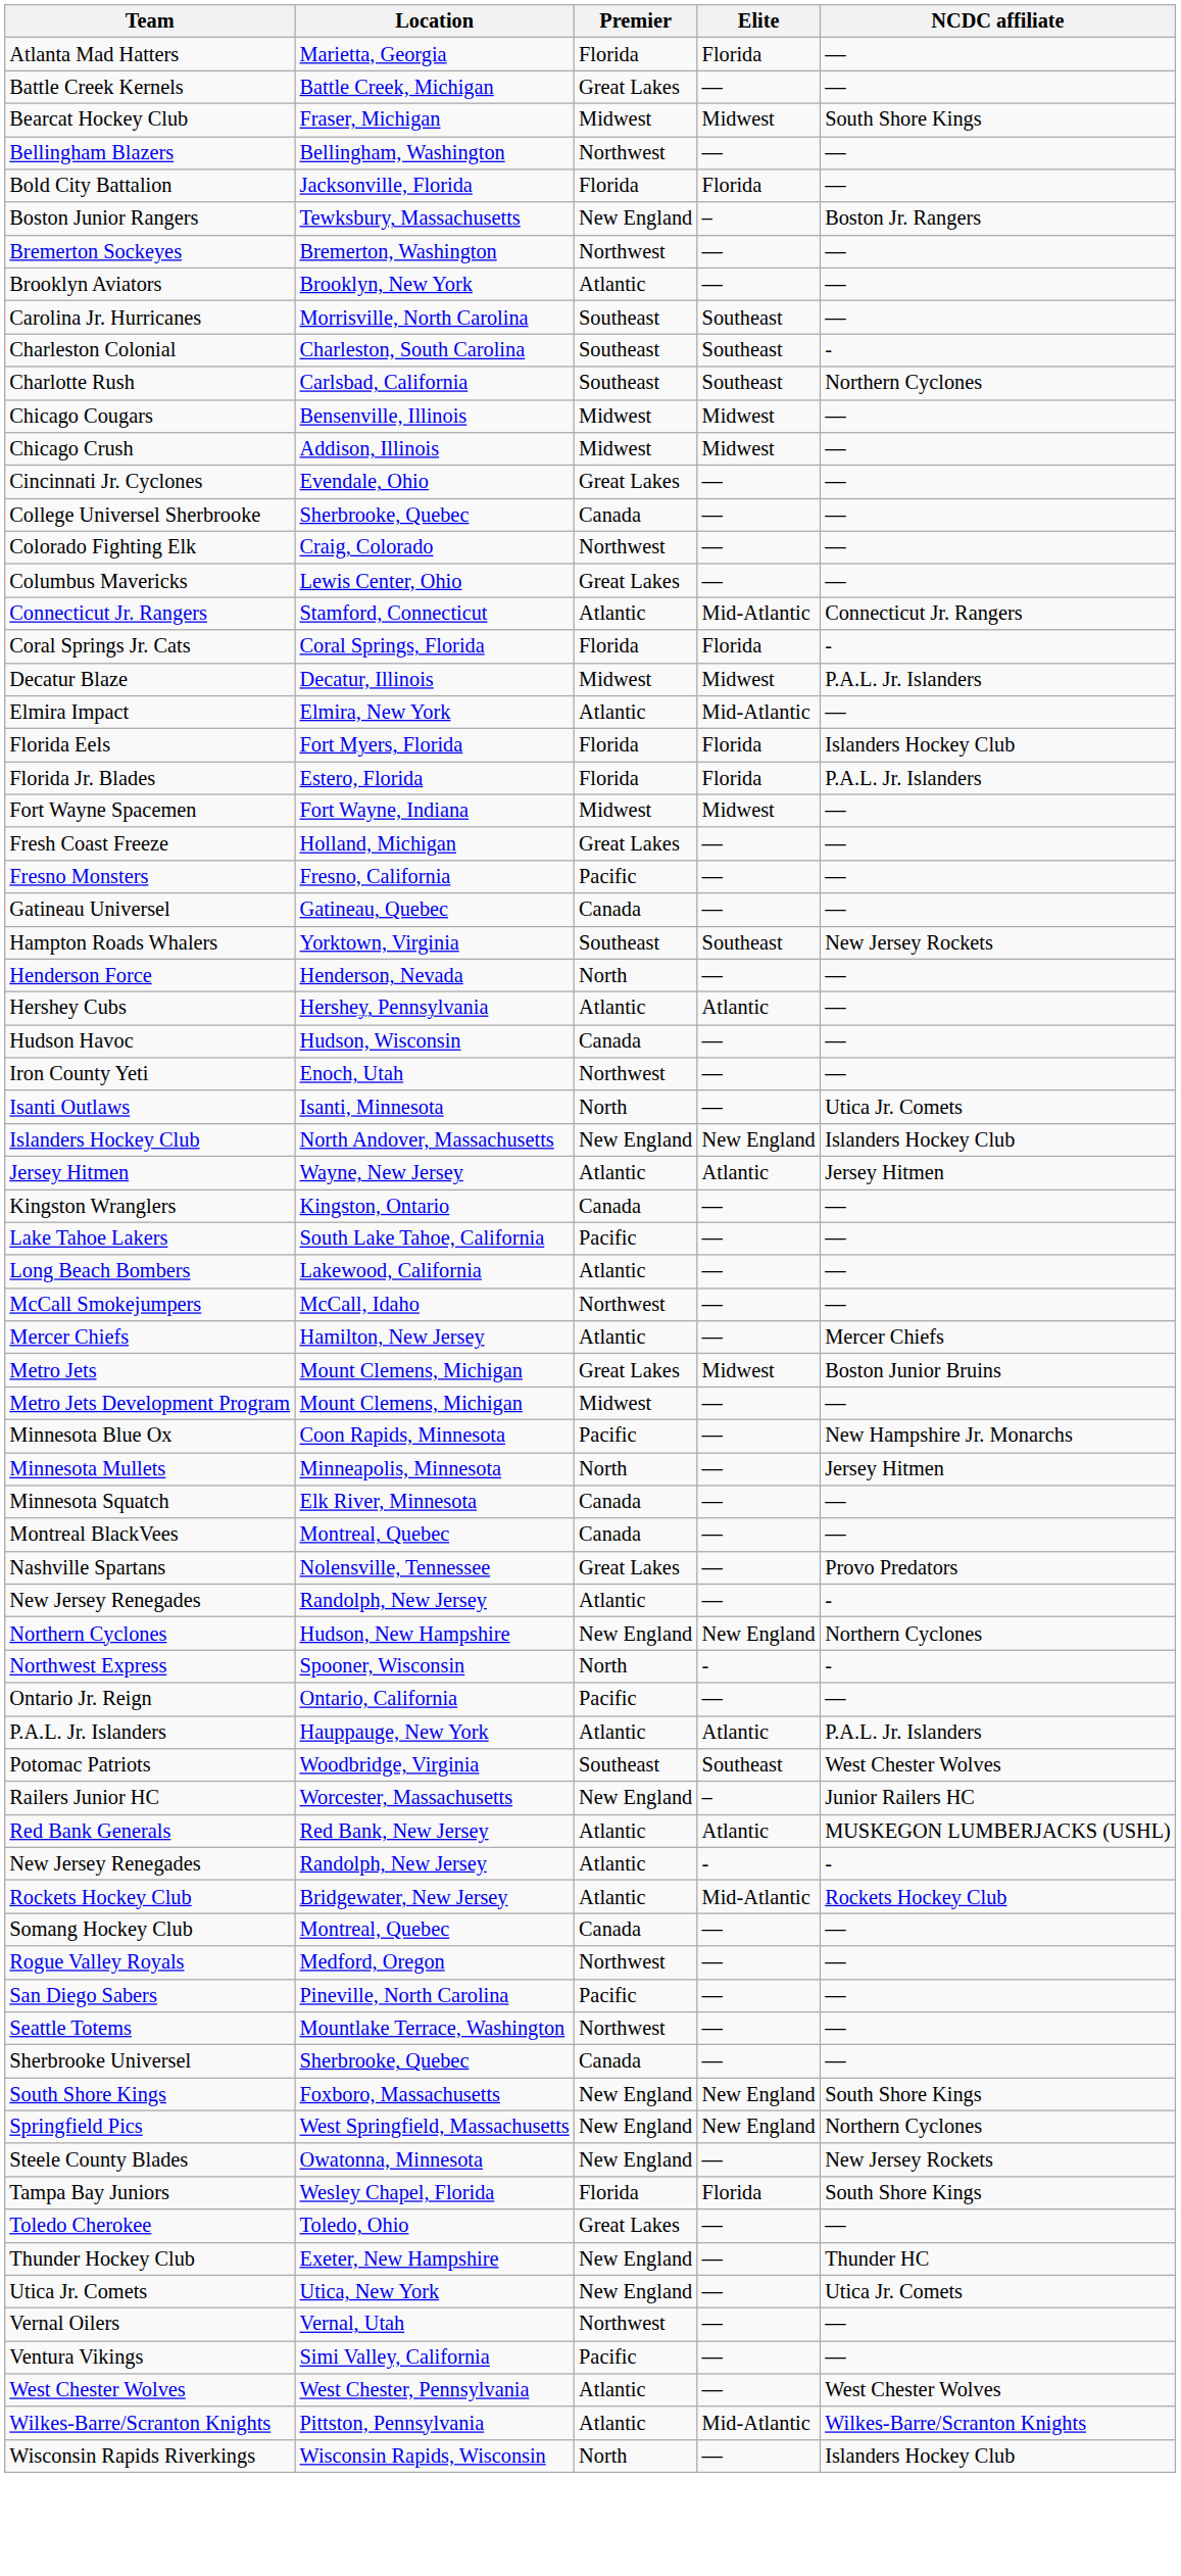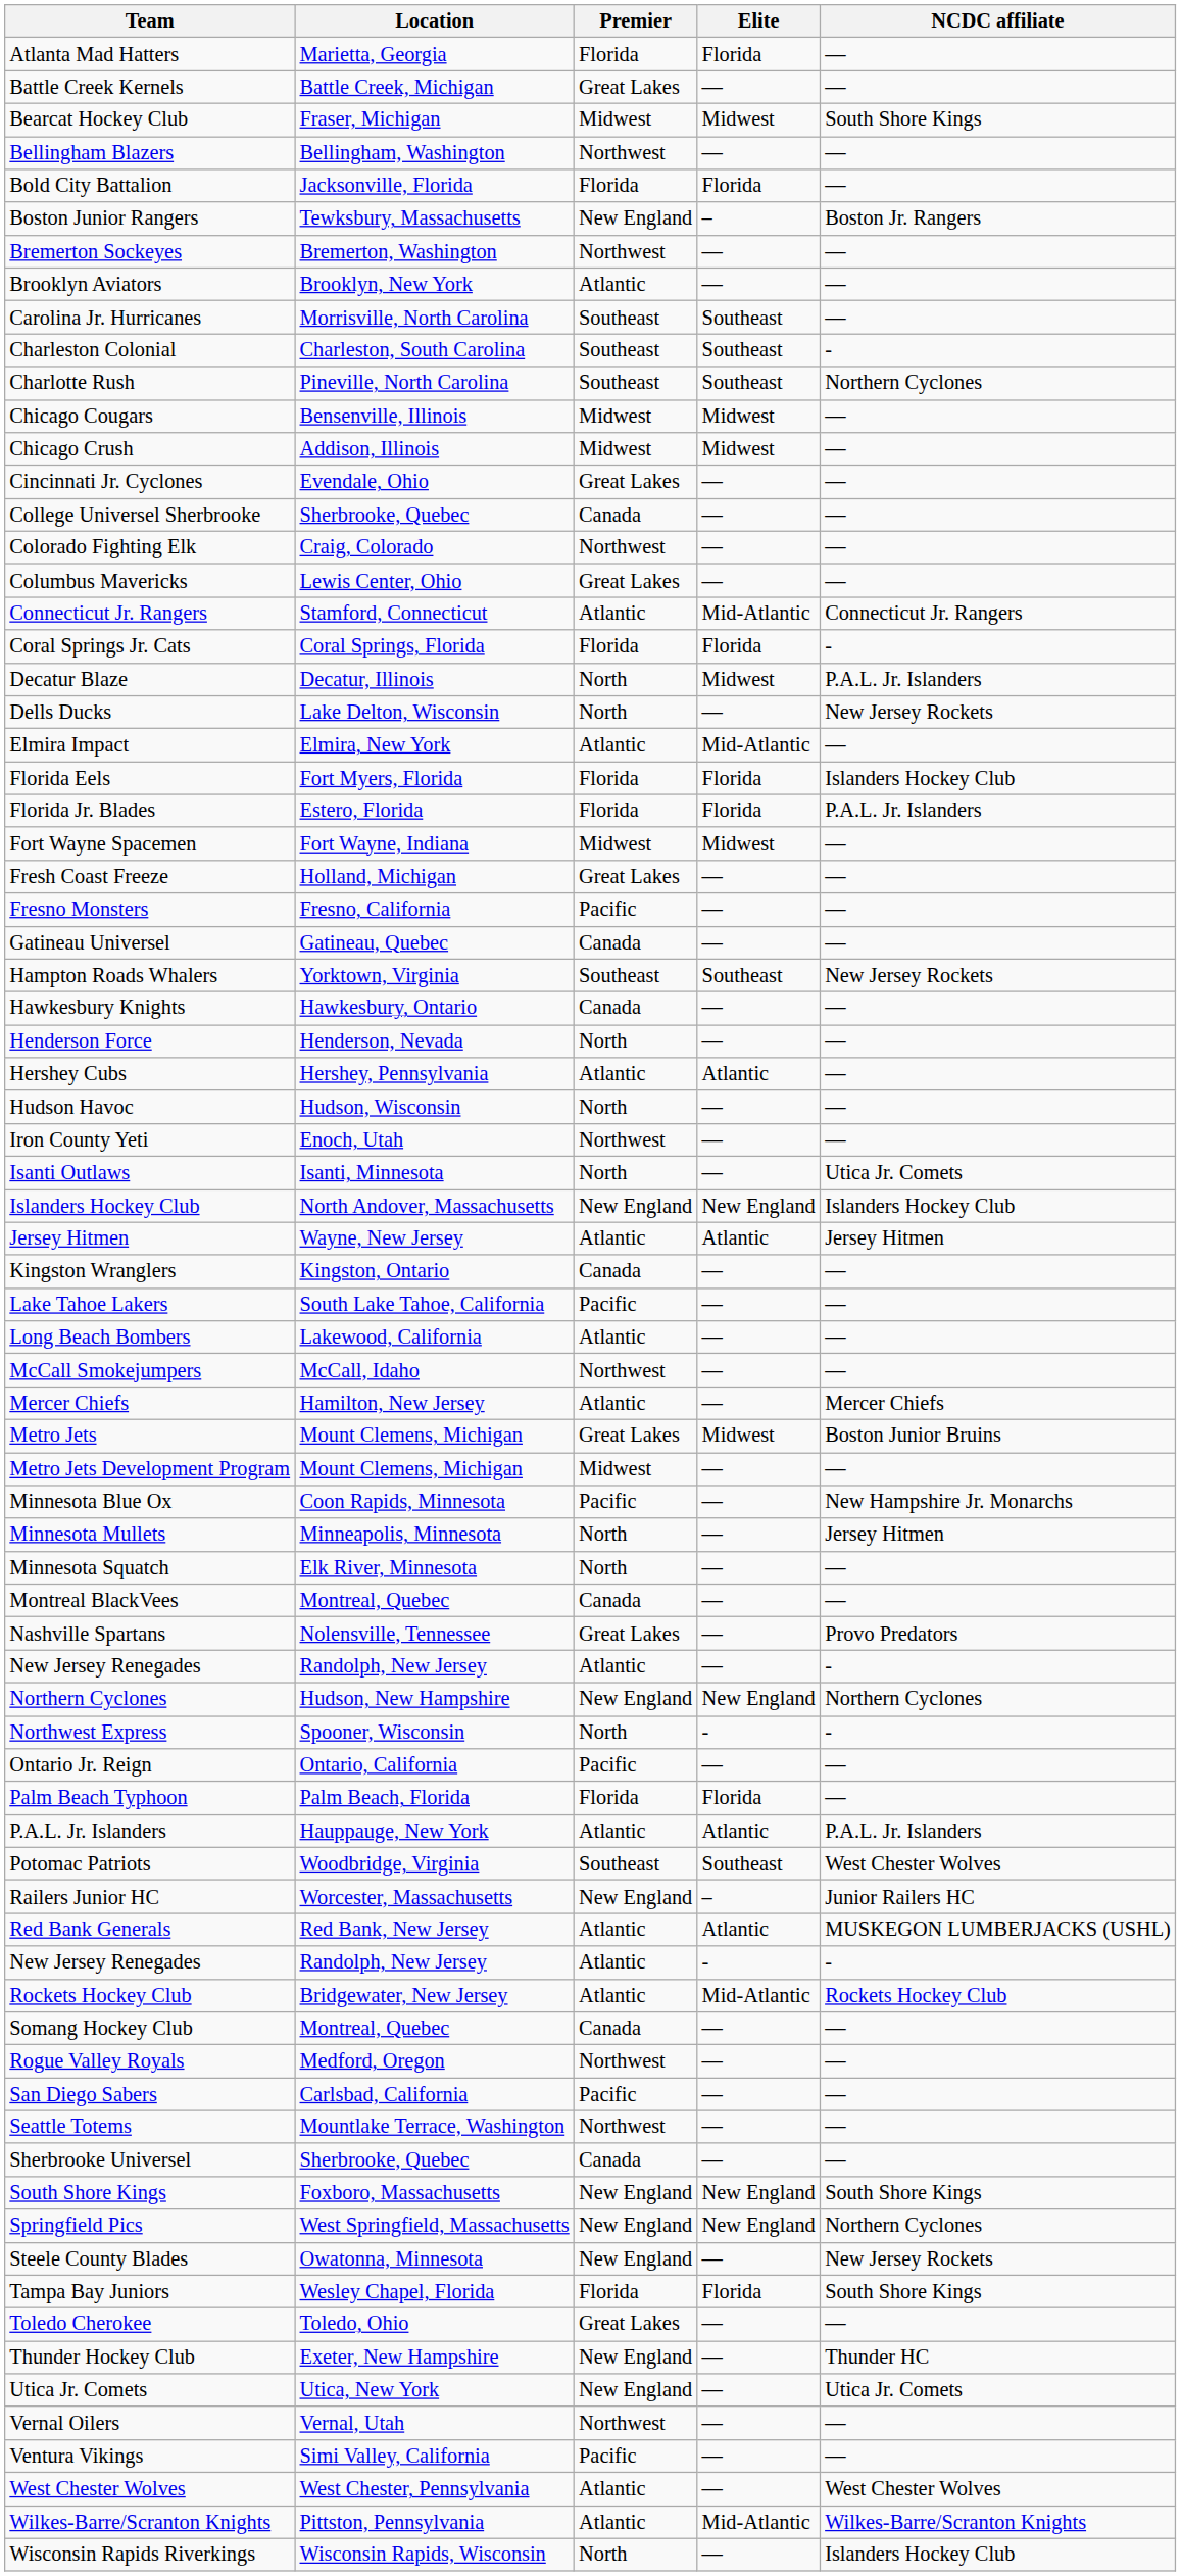Charlotte Rush | Location: Carlsbad, California -> Pineville, North Carolina
Decatur Blaze | Premier: Midwest -> North
+ row: Dells Ducks | Lake Delton, Wisconsin | North | — | New Jersey Rockets
+ row: Hawkesbury Knights | Hawkesbury, Ontario | Canada | — | —
Hudson Havoc | Premier: Canada -> North
Minnesota Squatch | Premier: Canada -> North
+ row: Palm Beach Typhoon | Palm Beach, Florida | Florida | Florida | —
San Diego Sabers | Location: Pineville, North Carolina -> Carlsbad, California
